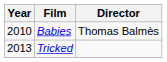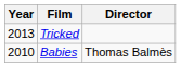rows swapped: Babies <-> Tricked
